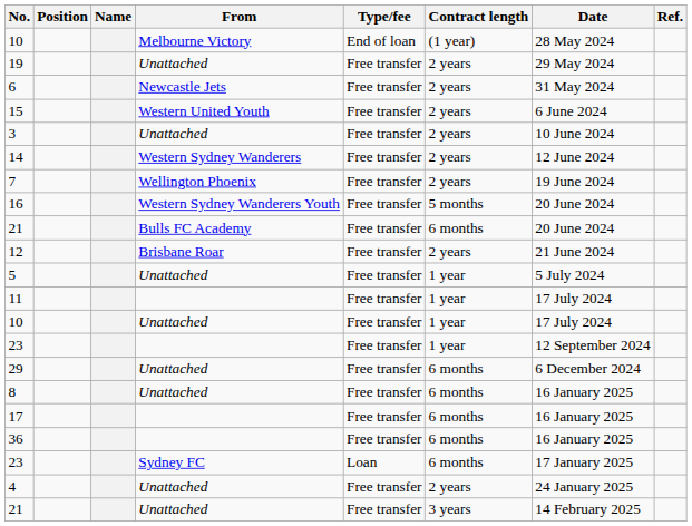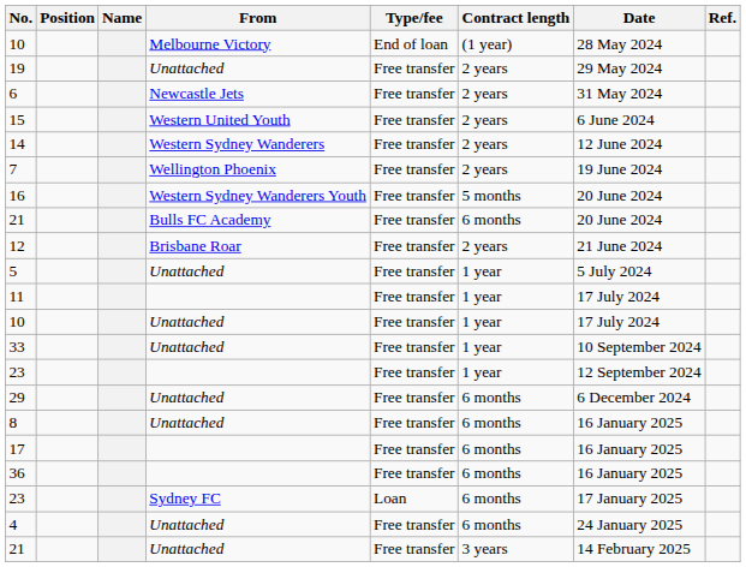- row: 3 | Unattached | Free transfer | 2 years | 10 June 2024
+ row: 33 | Unattached | Free transfer | 1 year | 10 September 2024
4 | Contract length: 2 years -> 6 months
